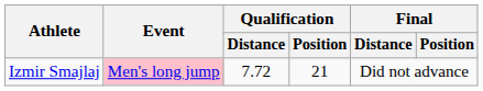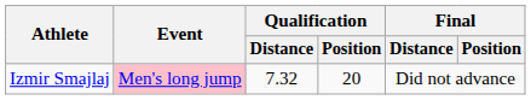Izmir Smajlaj | Qualification / Distance: 7.72 -> 7.32
Izmir Smajlaj | Qualification / Position: 21 -> 20
